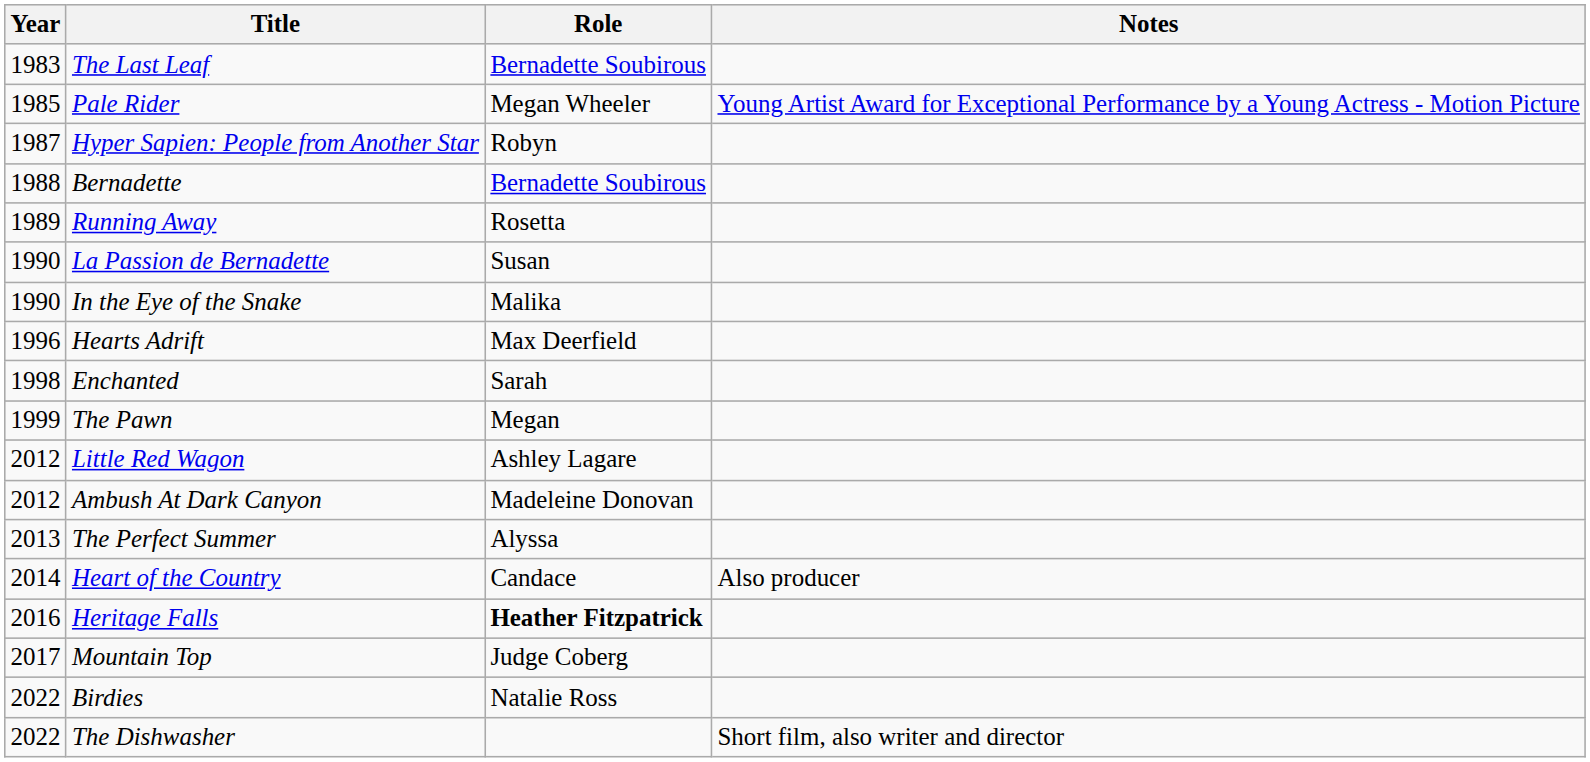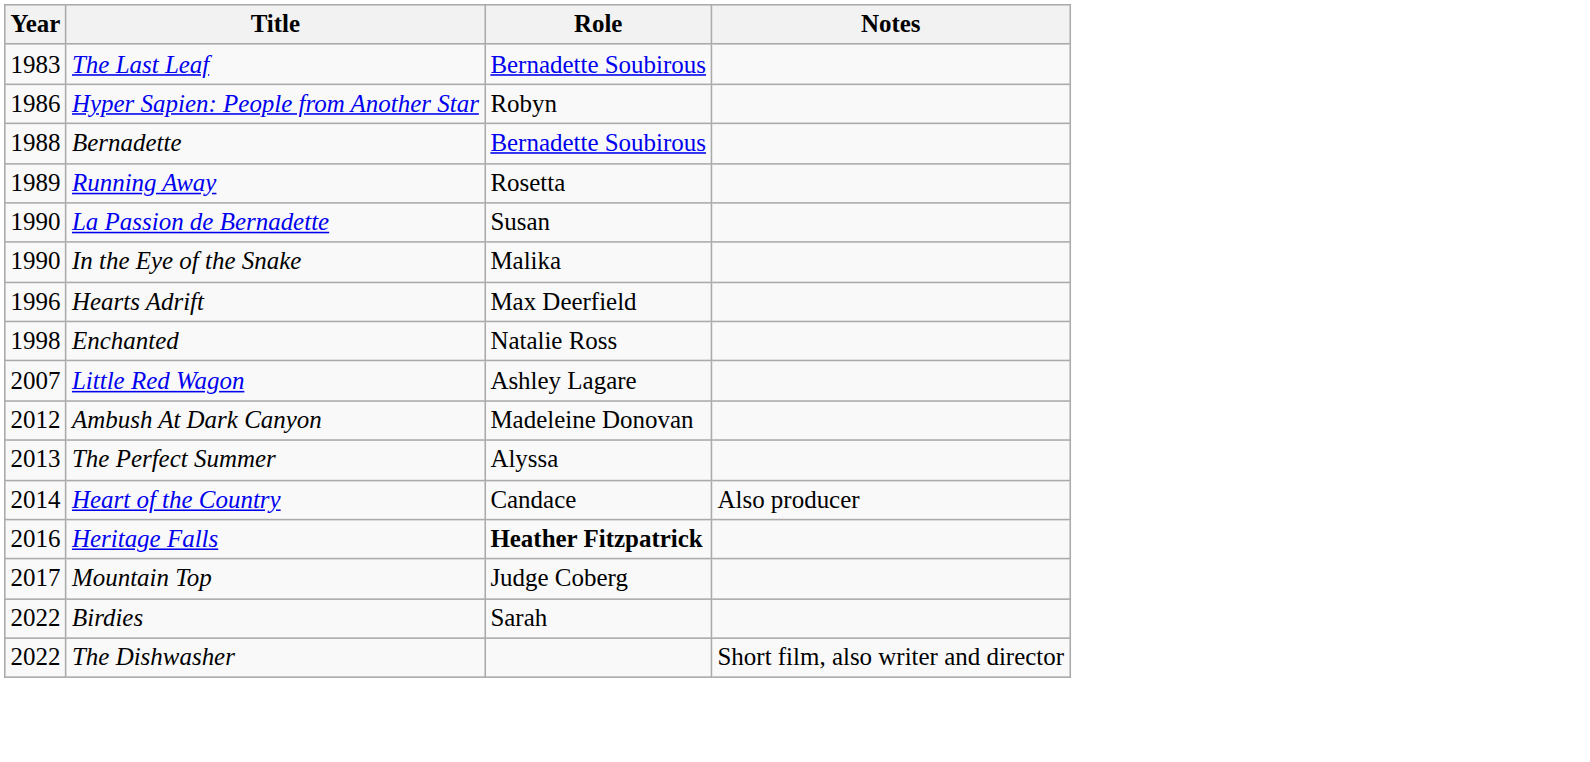- row: 1985 | Pale Rider | Megan Wheeler | Young Artist Award for Exceptional Performance by a Young Actress - Motion Picture
Hyper Sapien: People from Another Star | Year: 1987 -> 1986
Enchanted | Role: Sarah -> Natalie Ross
- row: 1999 | The Pawn | Megan
Little Red Wagon | Year: 2012 -> 2007
Birdies | Role: Natalie Ross -> Sarah
